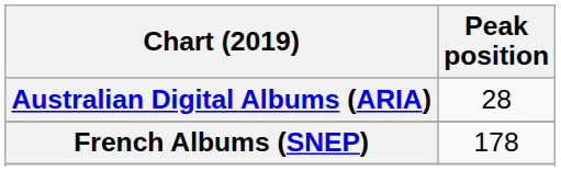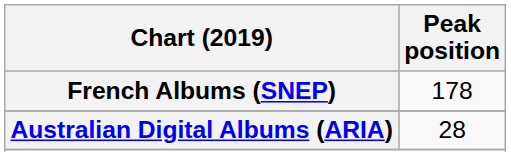rows swapped: Australian Digital Albums (ARIA) <-> French Albums (SNEP)
